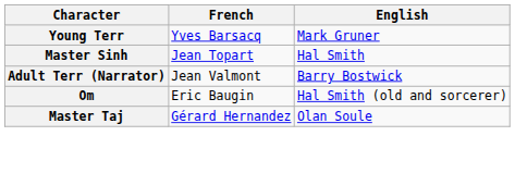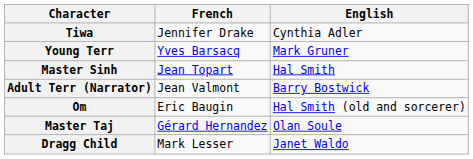+ row: Tiwa | Jennifer Drake | Cynthia Adler
+ row: Dragg Child | Mark Lesser | Janet Waldo
